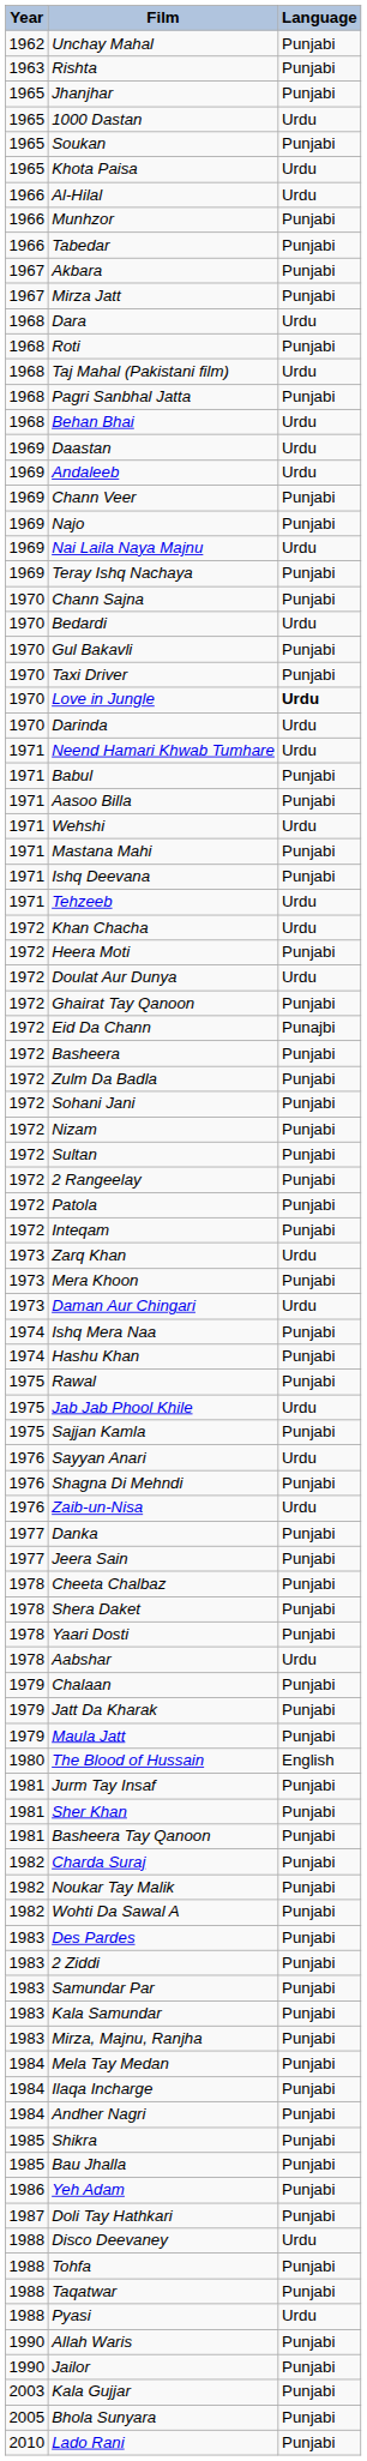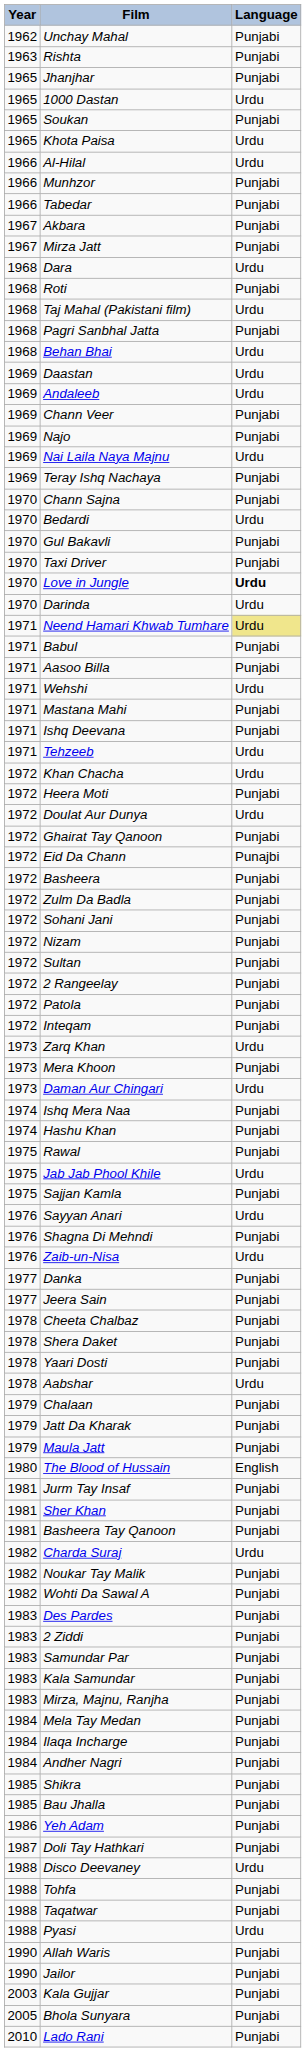Neend Hamari Khwab Tumhare | Language: no background -> khaki background
Charda Suraj | Language: Punjabi -> Urdu
